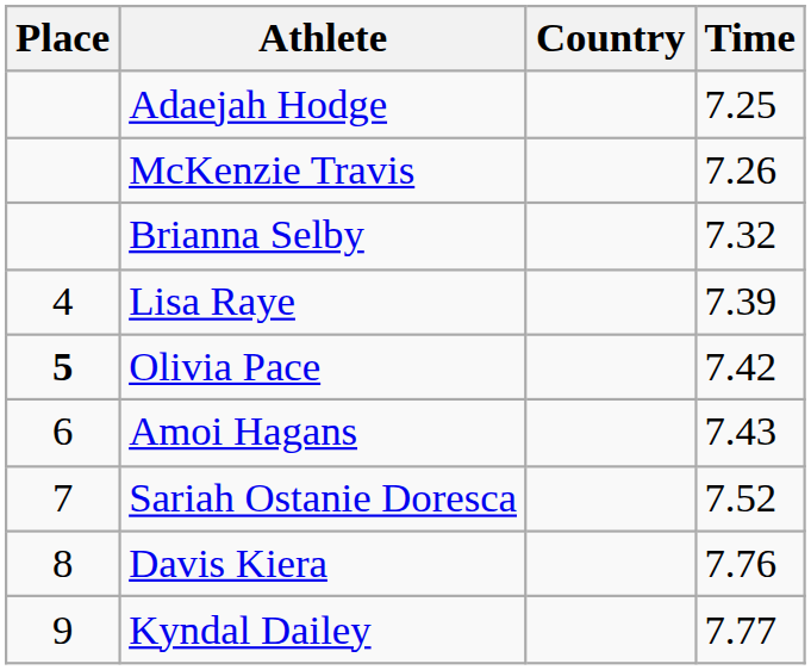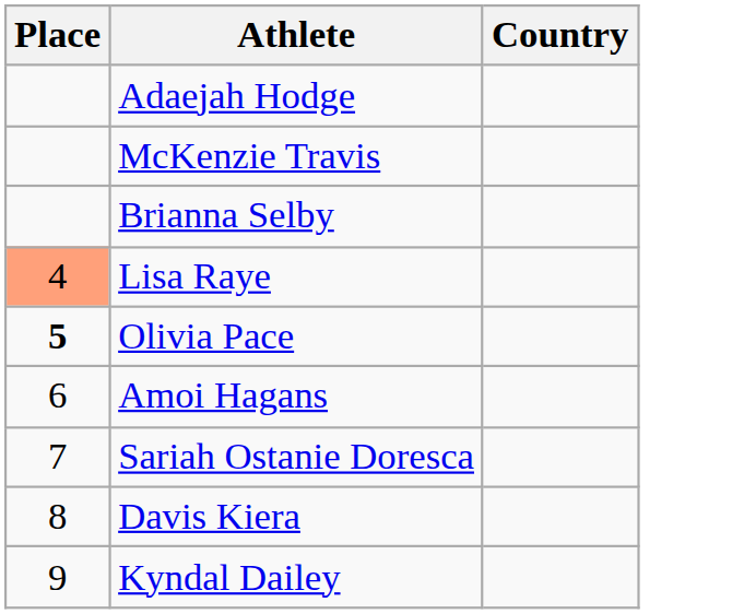- column: Time | 7.25 | 7.26 | 7.32 | 7.39 | 7.42 | 7.43 | 7.52 | 7.76 | 7.77
Lisa Raye | Place: no background -> lightsalmon background
